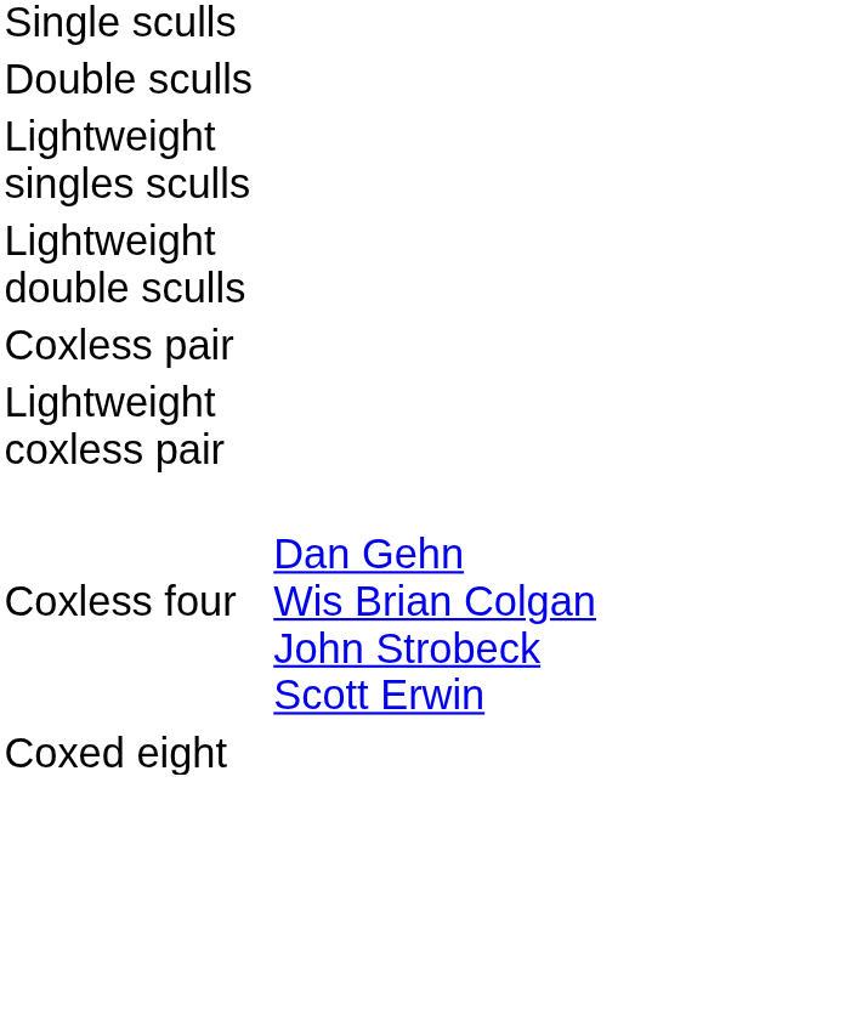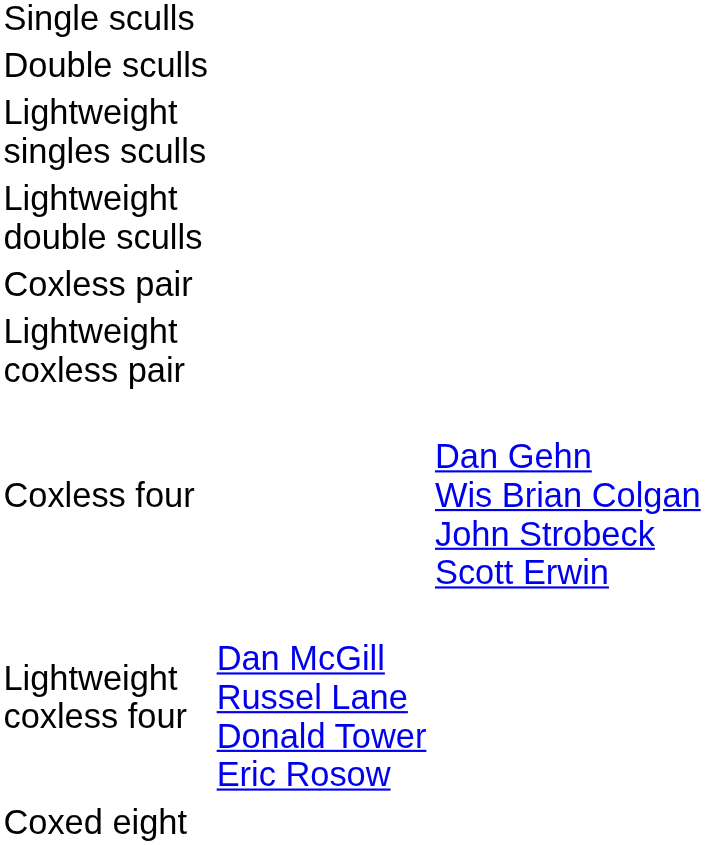+ row: Lightweight coxless four | Dan McGill Russel Lane Donald Tower Eric Rosow
